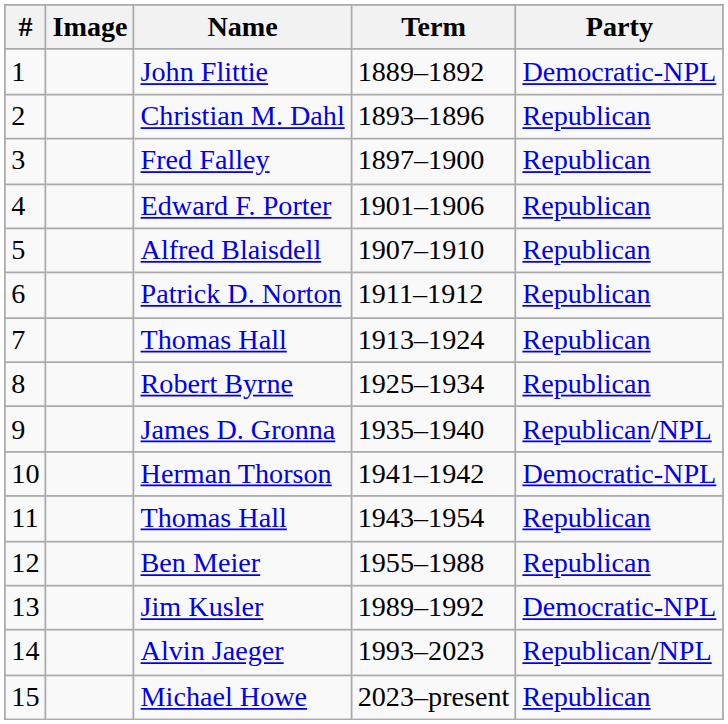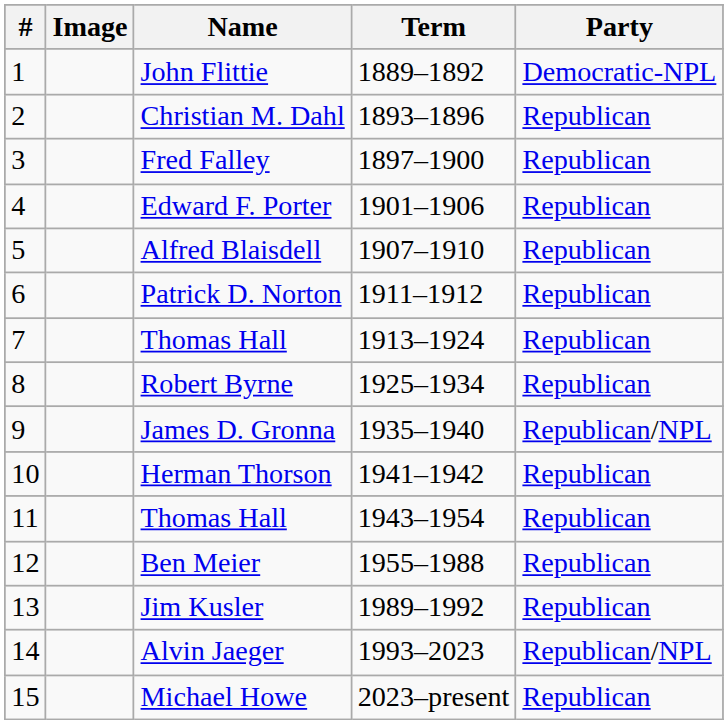Herman Thorson | Party: Democratic-NPL -> Republican
Jim Kusler | Party: Democratic-NPL -> Republican
